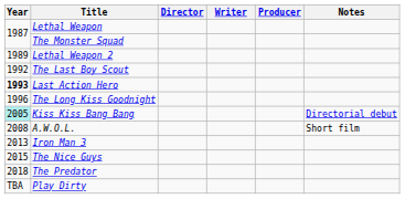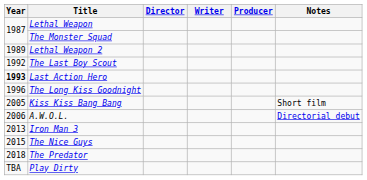Kiss Kiss Bang Bang | Year: paleturquoise background -> no background
Kiss Kiss Bang Bang | Notes: Directorial debut -> Short film
A.W.O.L. | Year: 2008 -> 2006
A.W.O.L. | Notes: Short film -> Directorial debut
